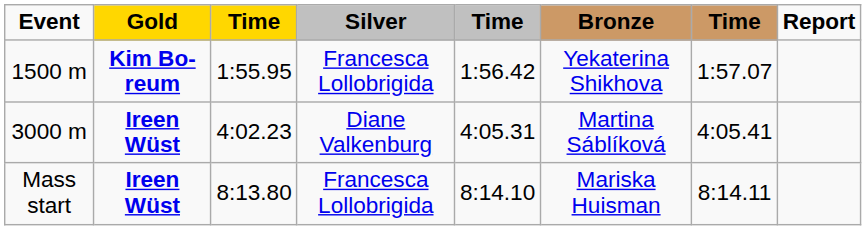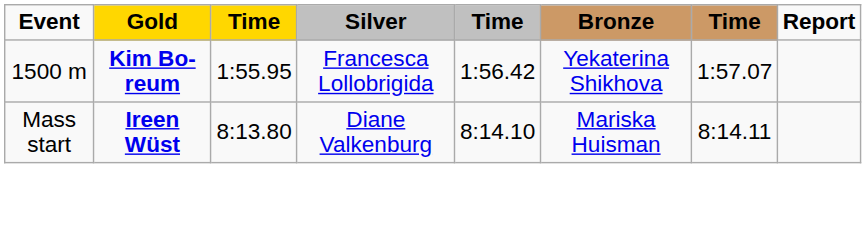- row: 3000 m | Ireen Wüst | 4:02.23 | Diane Valkenburg | 4:05.31 | Martina Sáblíková | 4:05.41
Mass start | Silver: Francesca Lollobrigida -> Diane Valkenburg
